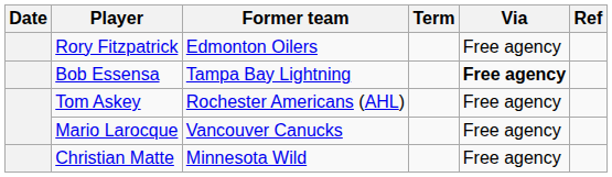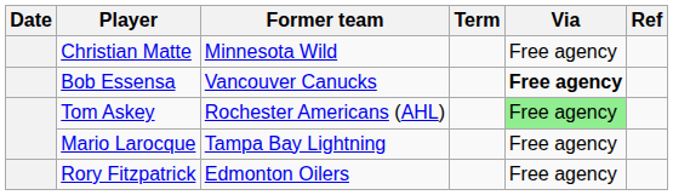rows swapped: Christian Matte <-> Rory Fitzpatrick
Bob Essensa | Former team: Tampa Bay Lightning -> Vancouver Canucks
Tom Askey | Via: no background -> lightgreen background
Mario Larocque | Former team: Vancouver Canucks -> Tampa Bay Lightning
